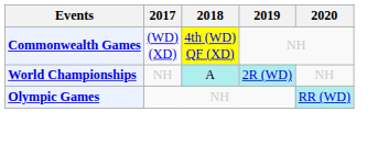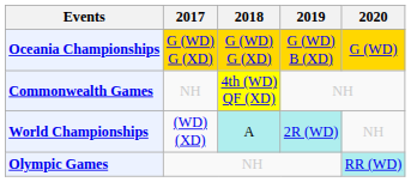+ row: Oceania Championships | G (WD) G (XD) | G (WD) G (XD) | G (WD) B (XD) | G (WD)
Commonwealth Games | 2017: (WD) (XD) -> NH
World Championships | 2017: NH -> (WD) (XD)
